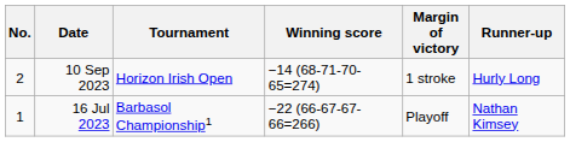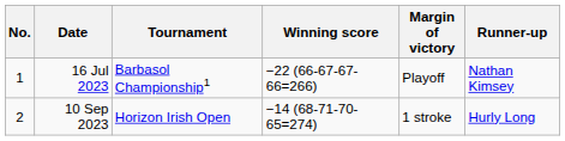rows swapped: 16 Jul 2023 <-> 10 Sep 2023
